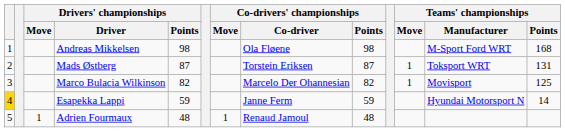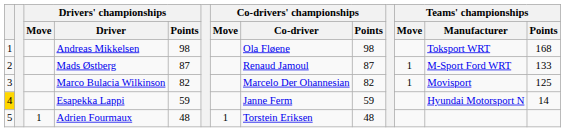Andreas Mikkelsen | Teams' championships / Manufacturer: M-Sport Ford WRT -> Toksport WRT
Mads Østberg | Co-drivers' championships / Co-driver: Torstein Eriksen -> Renaud Jamoul
Mads Østberg | Teams' championships / Manufacturer: Toksport WRT -> M-Sport Ford WRT
Mads Østberg | Teams' championships / Points: 131 -> 133
Adrien Fourmaux | Co-drivers' championships / Co-driver: Renaud Jamoul -> Torstein Eriksen
